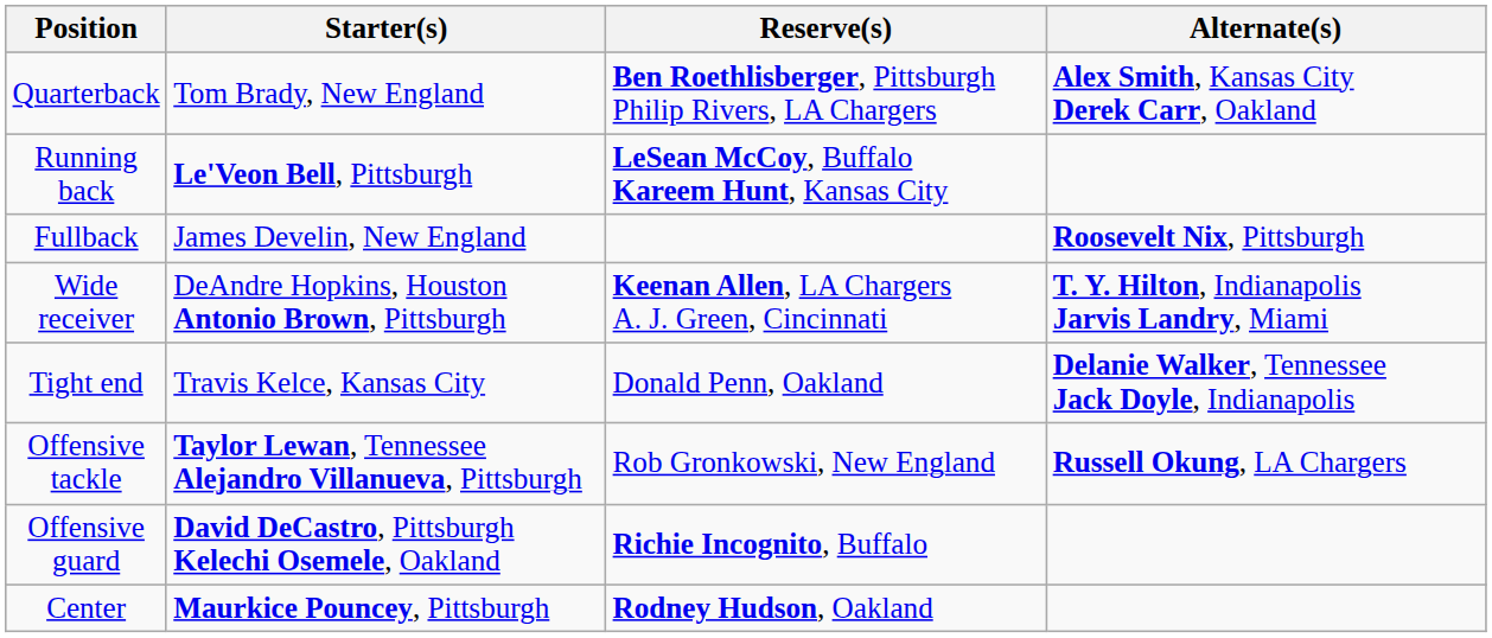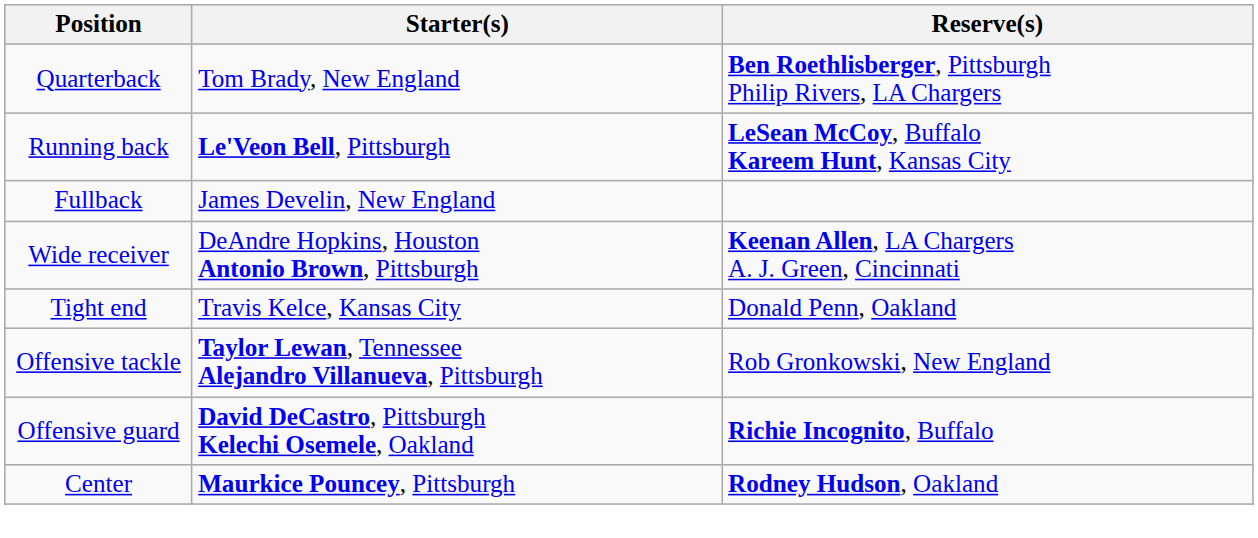- column: Alternate(s) | Alex Smith, Kansas City Derek Carr, Oakland | Roosevelt Nix, Pittsburgh | T. Y. Hilton, Indianapolis Jarvis Landry, Miami | Delanie Walker, Tennessee Jack Doyle, Indianapolis | Russell Okung, LA Chargers
